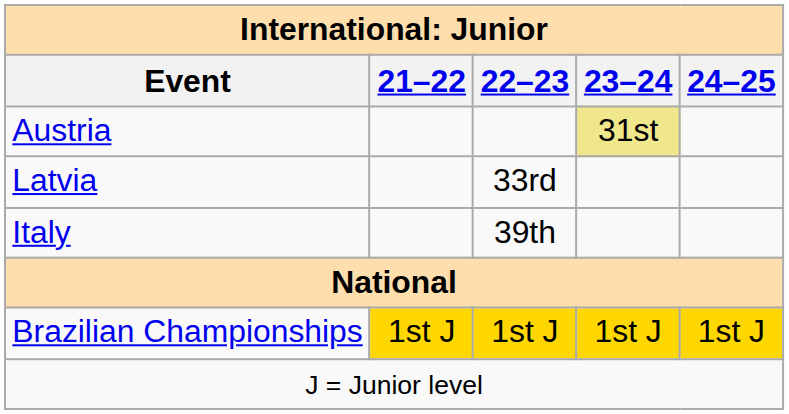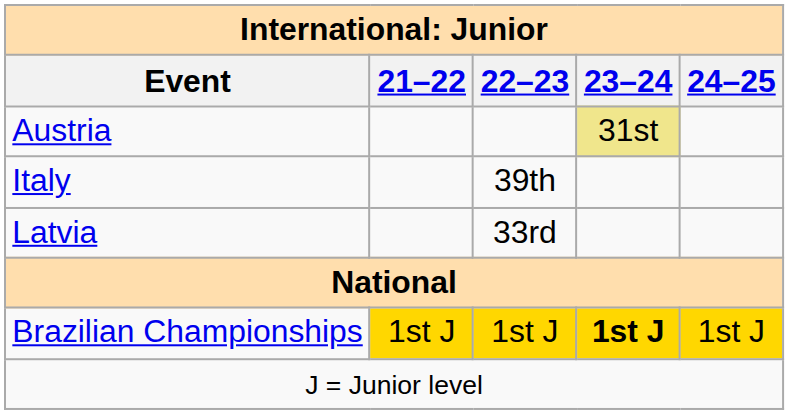rows swapped: Italy <-> Latvia
Brazilian Championships | 23–24: normal -> bold
